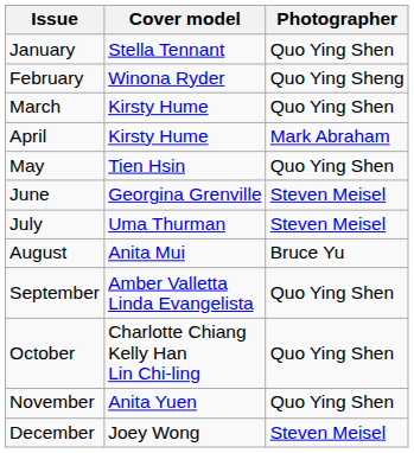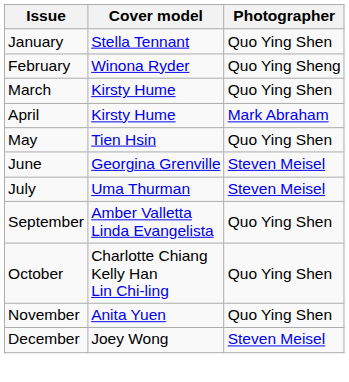- row: August | Anita Mui | Bruce Yu
